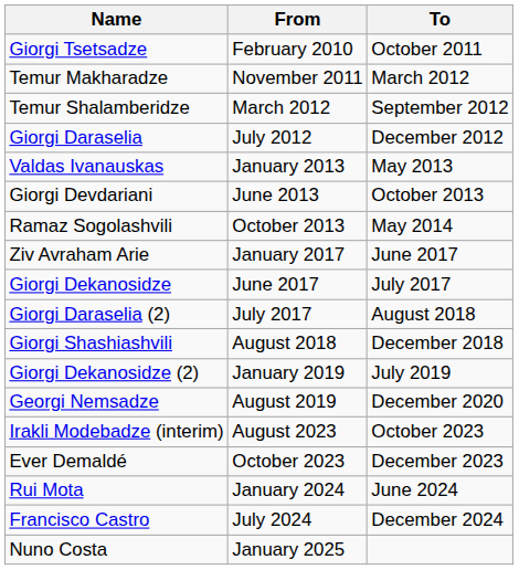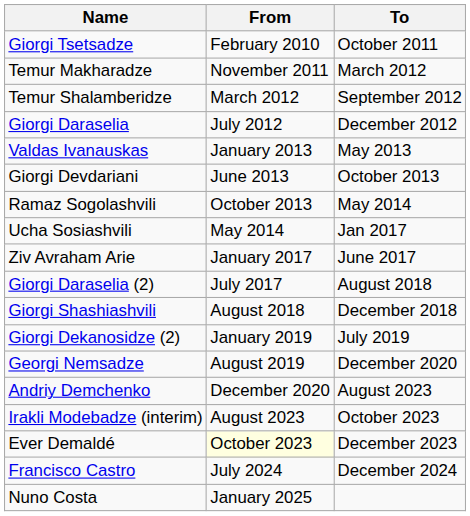+ row: Ucha Sosiashvili | May 2014 | Jan 2017
- row: Giorgi Dekanosidze | June 2017 | July 2017
+ row: Andriy Demchenko | December 2020 | August 2023
Ever Demaldé | From: no background -> lightyellow background
- row: Rui Mota | January 2024 | June 2024
